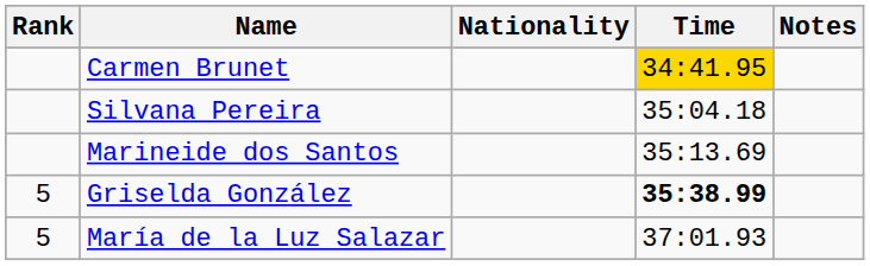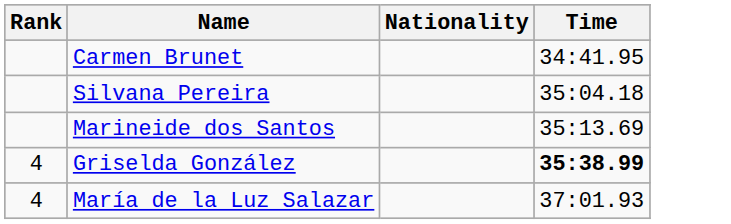- column: Notes
Carmen Brunet | Time: gold background -> no background
Griselda González | Rank: 5 -> 4
María de la Luz Salazar | Rank: 5 -> 4
